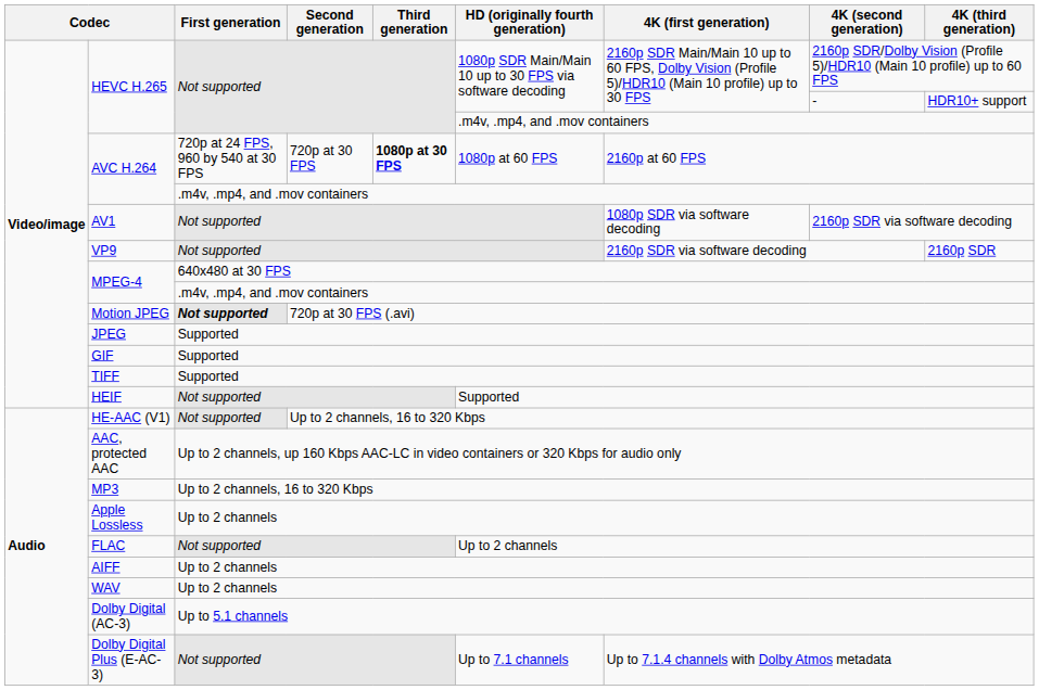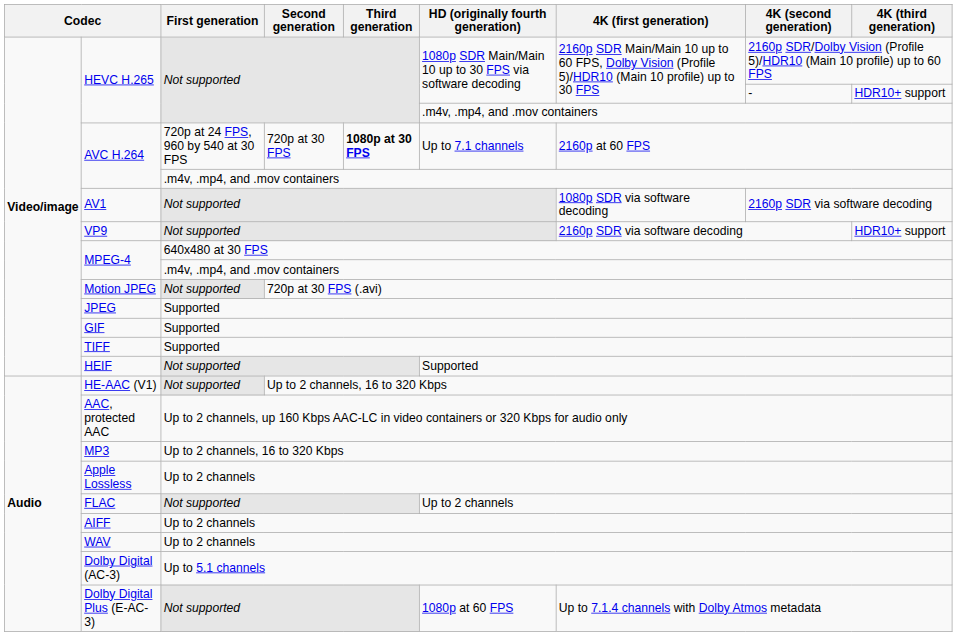AVC H.264 / 720p at 30 FPS | HD (originally fourth generation): 1080p at 60 FPS -> Up to 7.1 channels
VP9 | 4K (third generation): 2160p SDR -> HDR10+ support
Motion JPEG | First generation: bold -> normal
Dolby Digital Plus (E-AC-3) | HD (originally fourth generation): Up to 7.1 channels -> 1080p at 60 FPS
